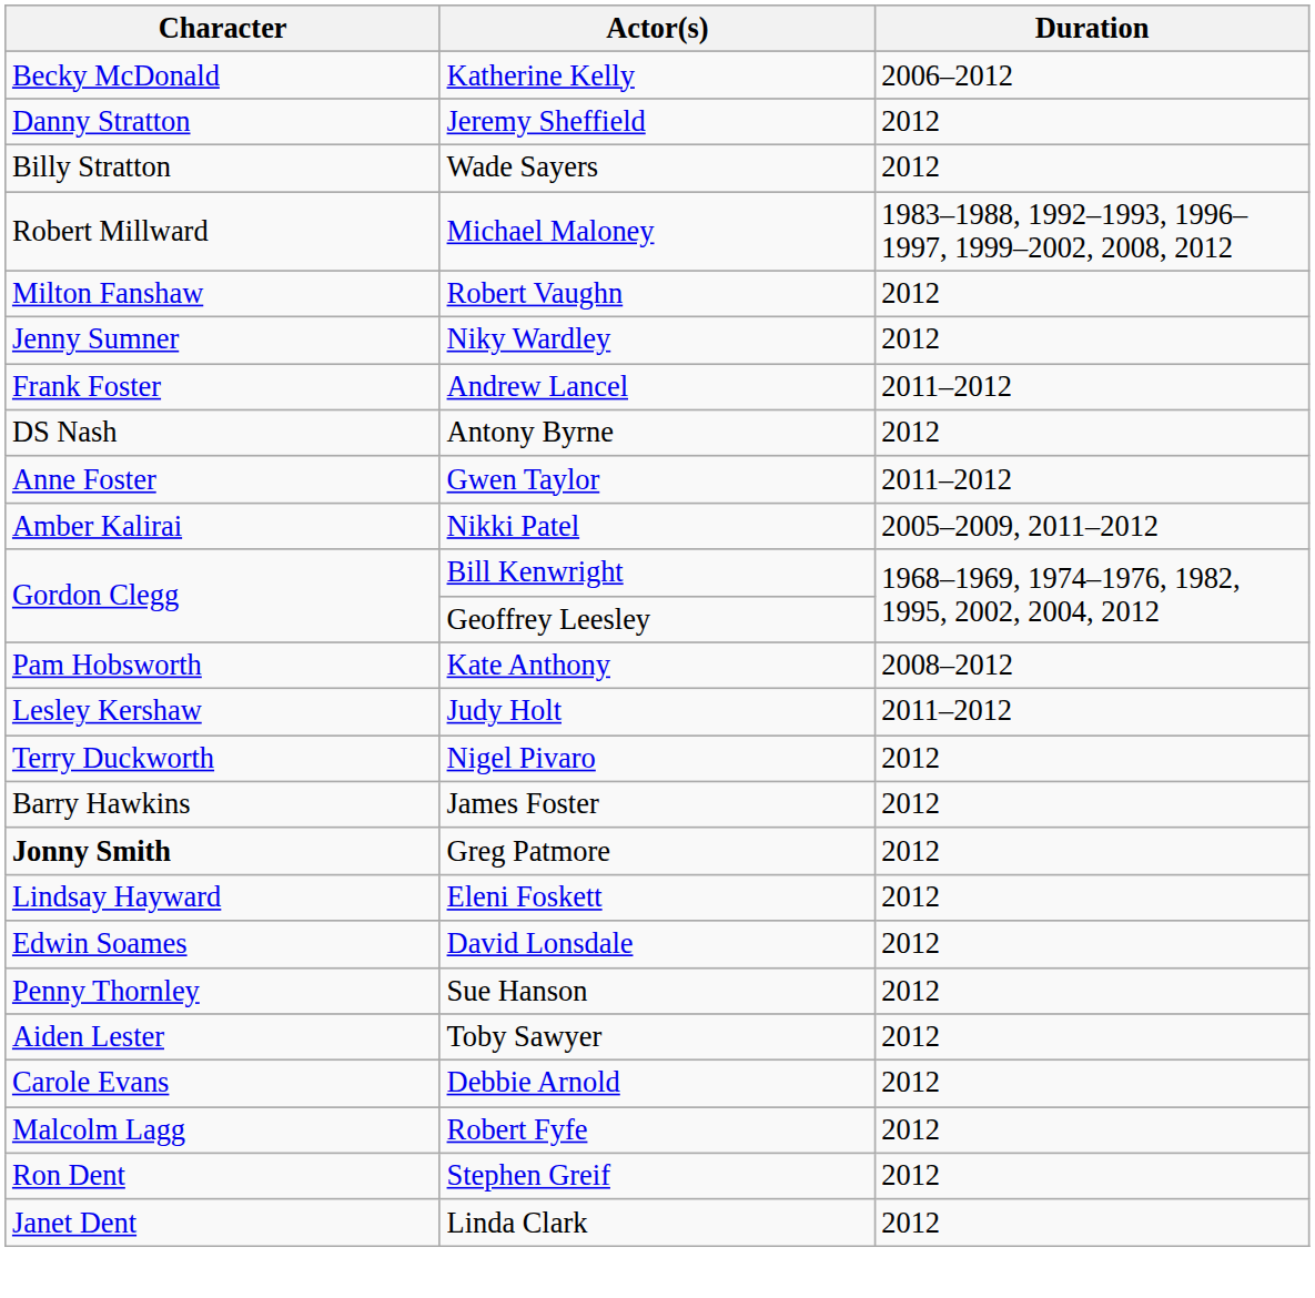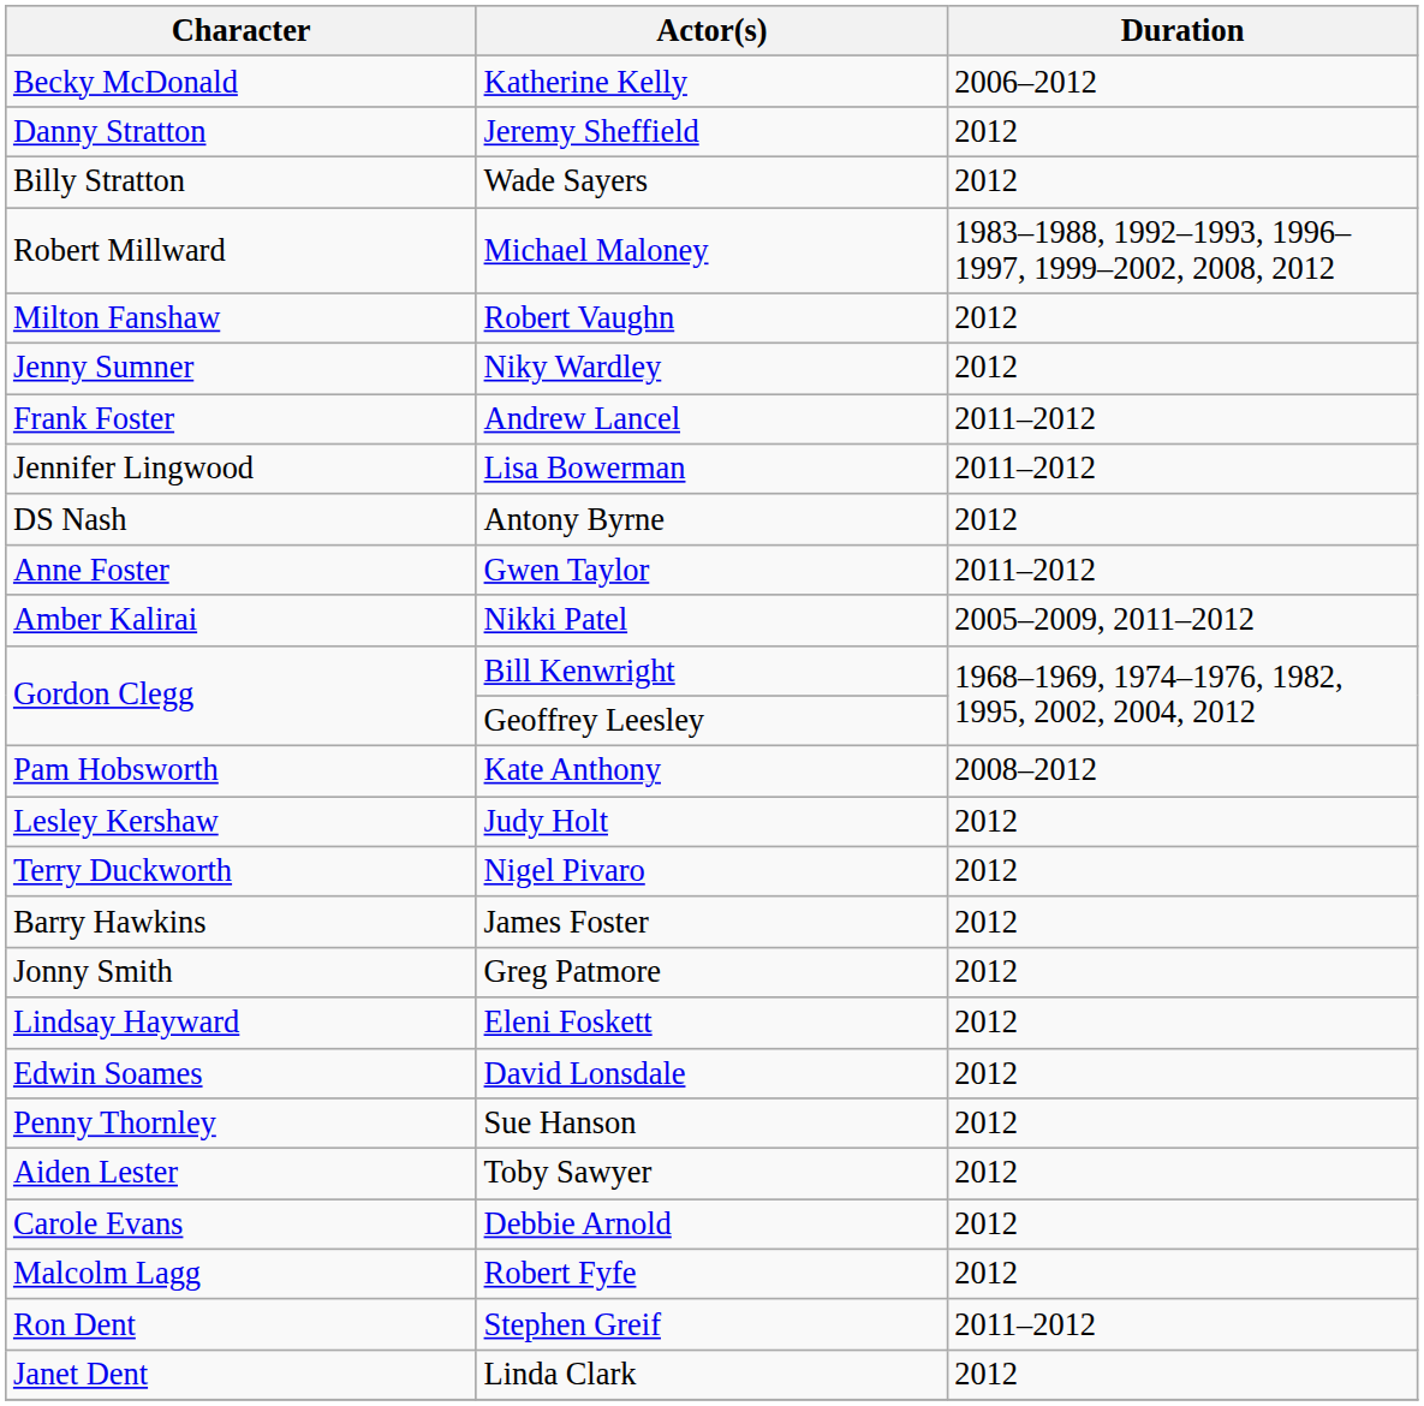+ row: Jennifer Lingwood | Lisa Bowerman | 2011–2012
Judy Holt | Duration: 2011–2012 -> 2012
Greg Patmore | Character: bold -> normal
Stephen Greif | Duration: 2012 -> 2011–2012
